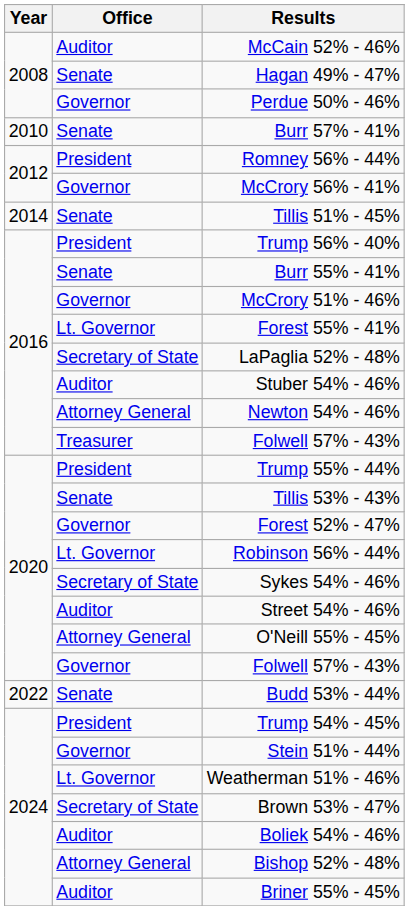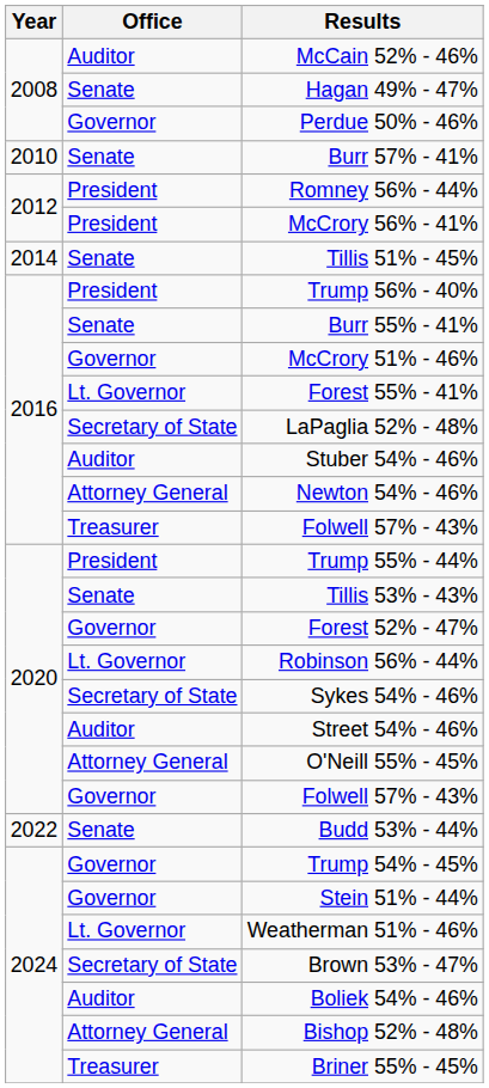McCrory 56% - 41% | Office: Governor -> President
Trump 54% - 45% | Office: President -> Governor
Briner 55% - 45% | Office: Auditor -> Treasurer
